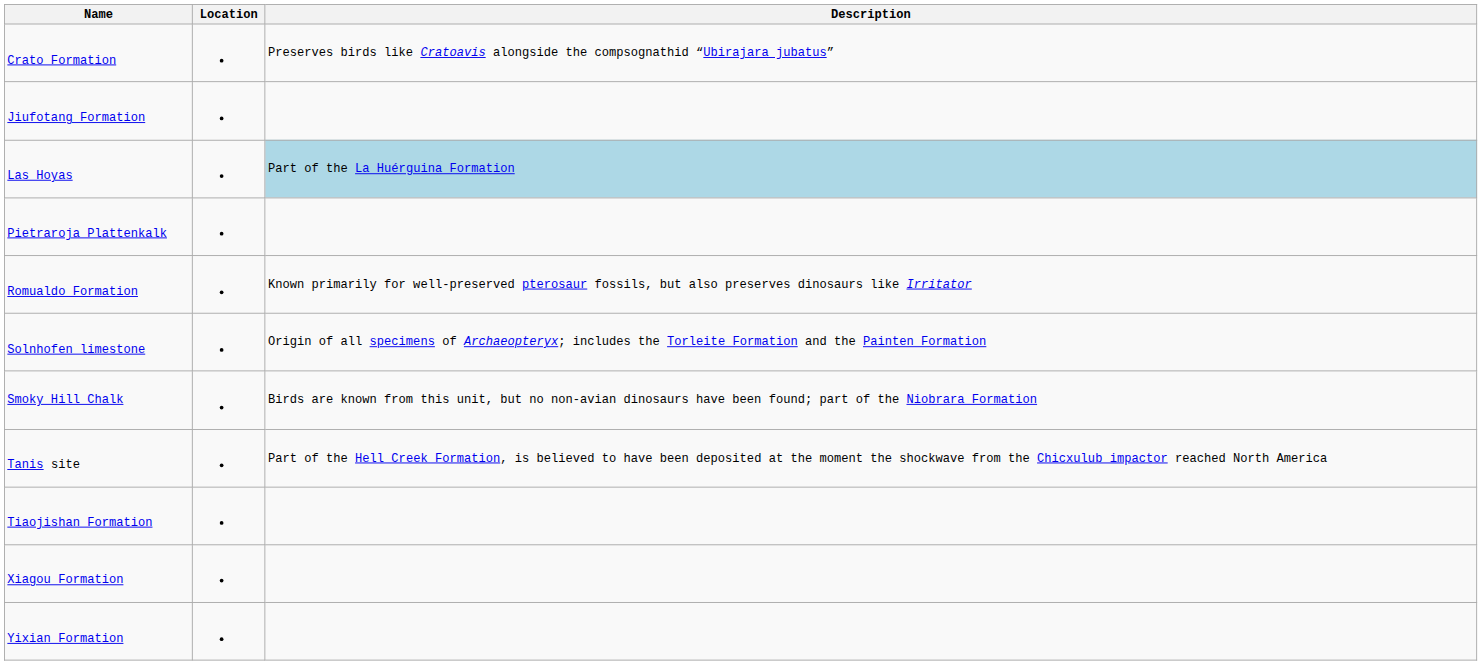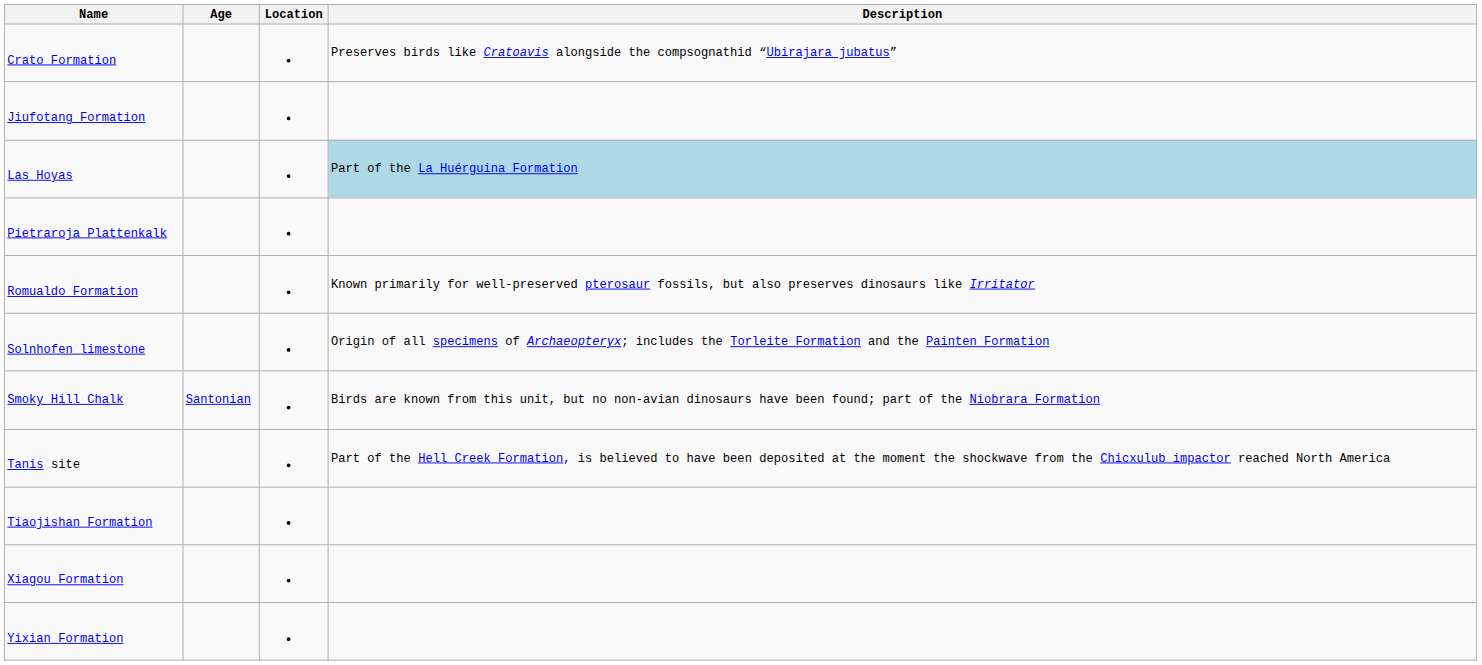+ column: Age | Santonian
